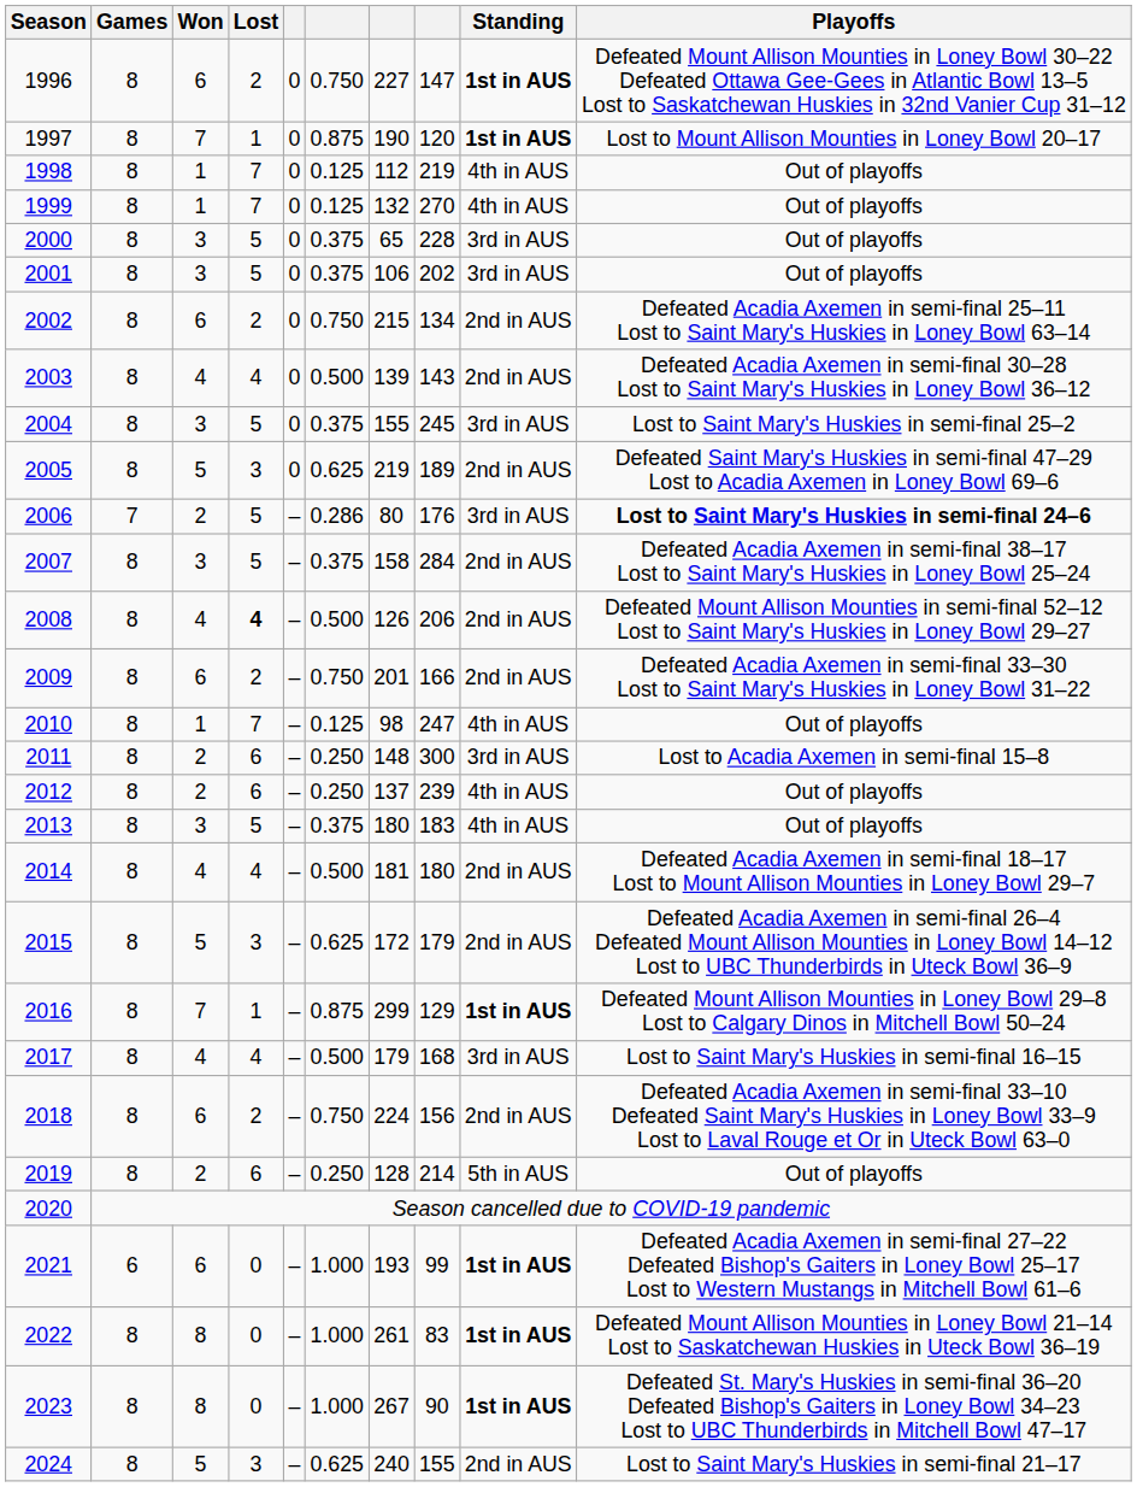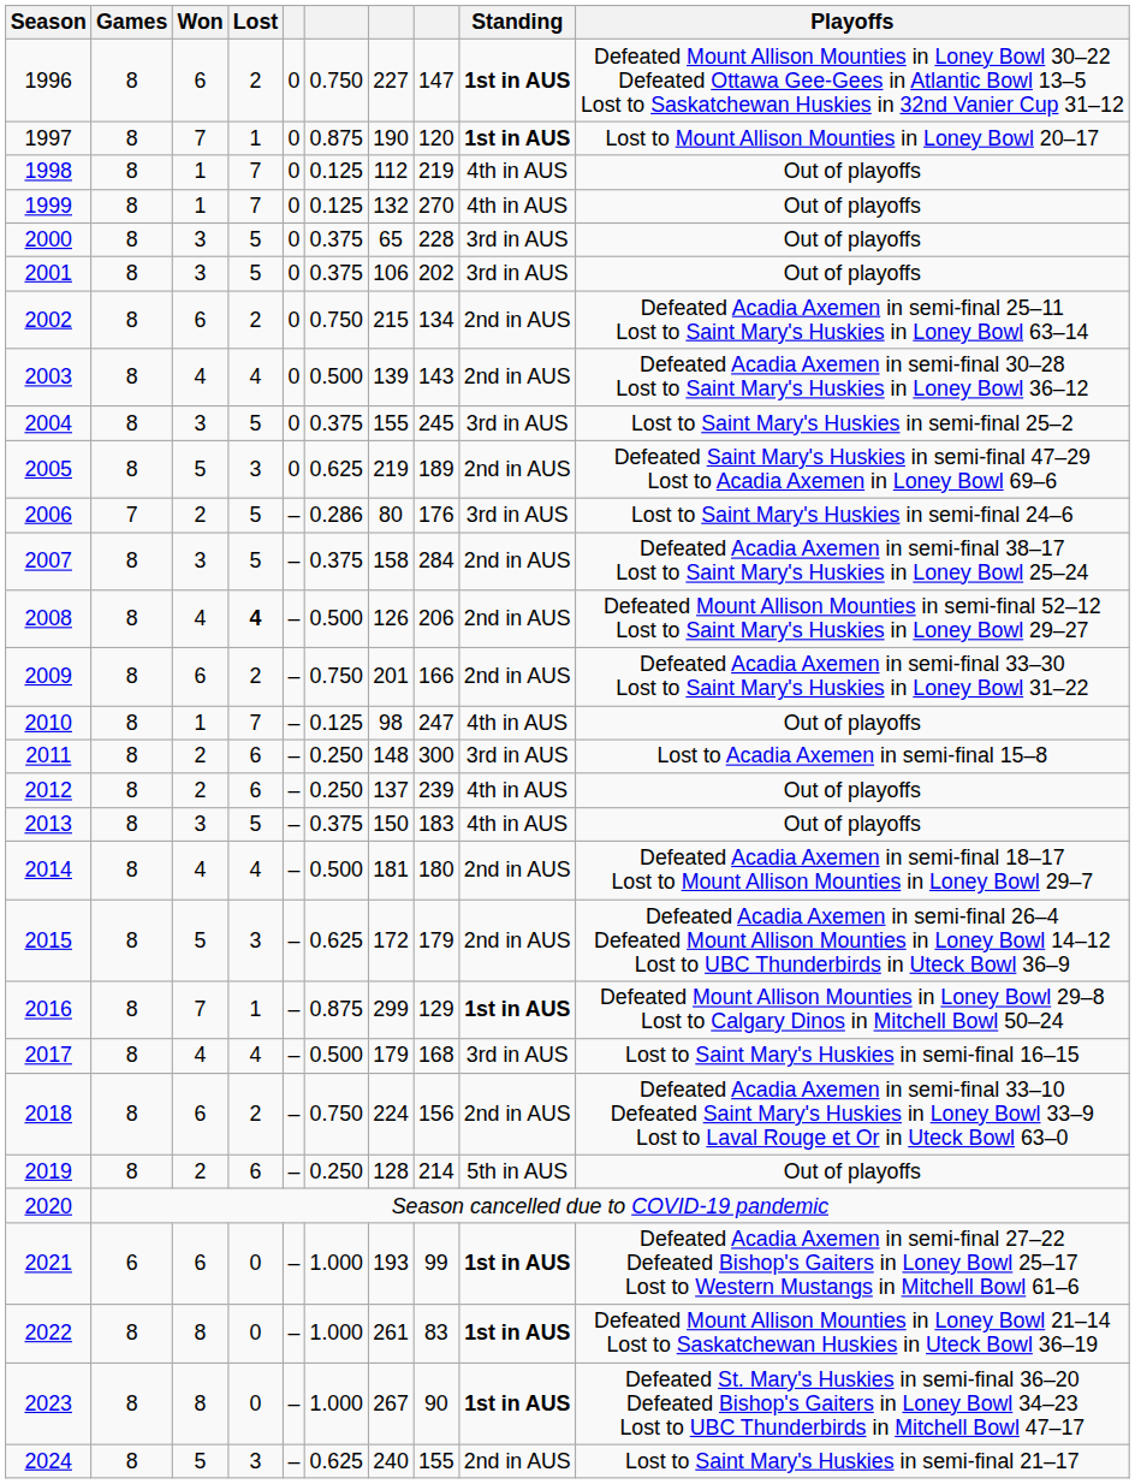2006 | Playoffs: bold -> normal
2013 | column 7: 180 -> 150
